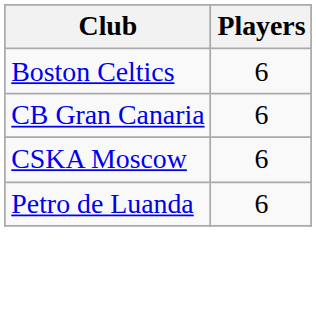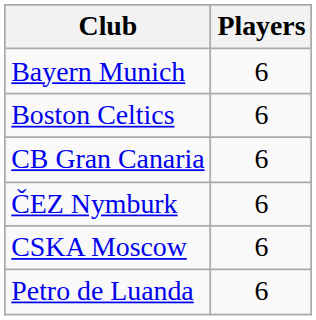+ row: Bayern Munich | 6
+ row: ČEZ Nymburk | 6
